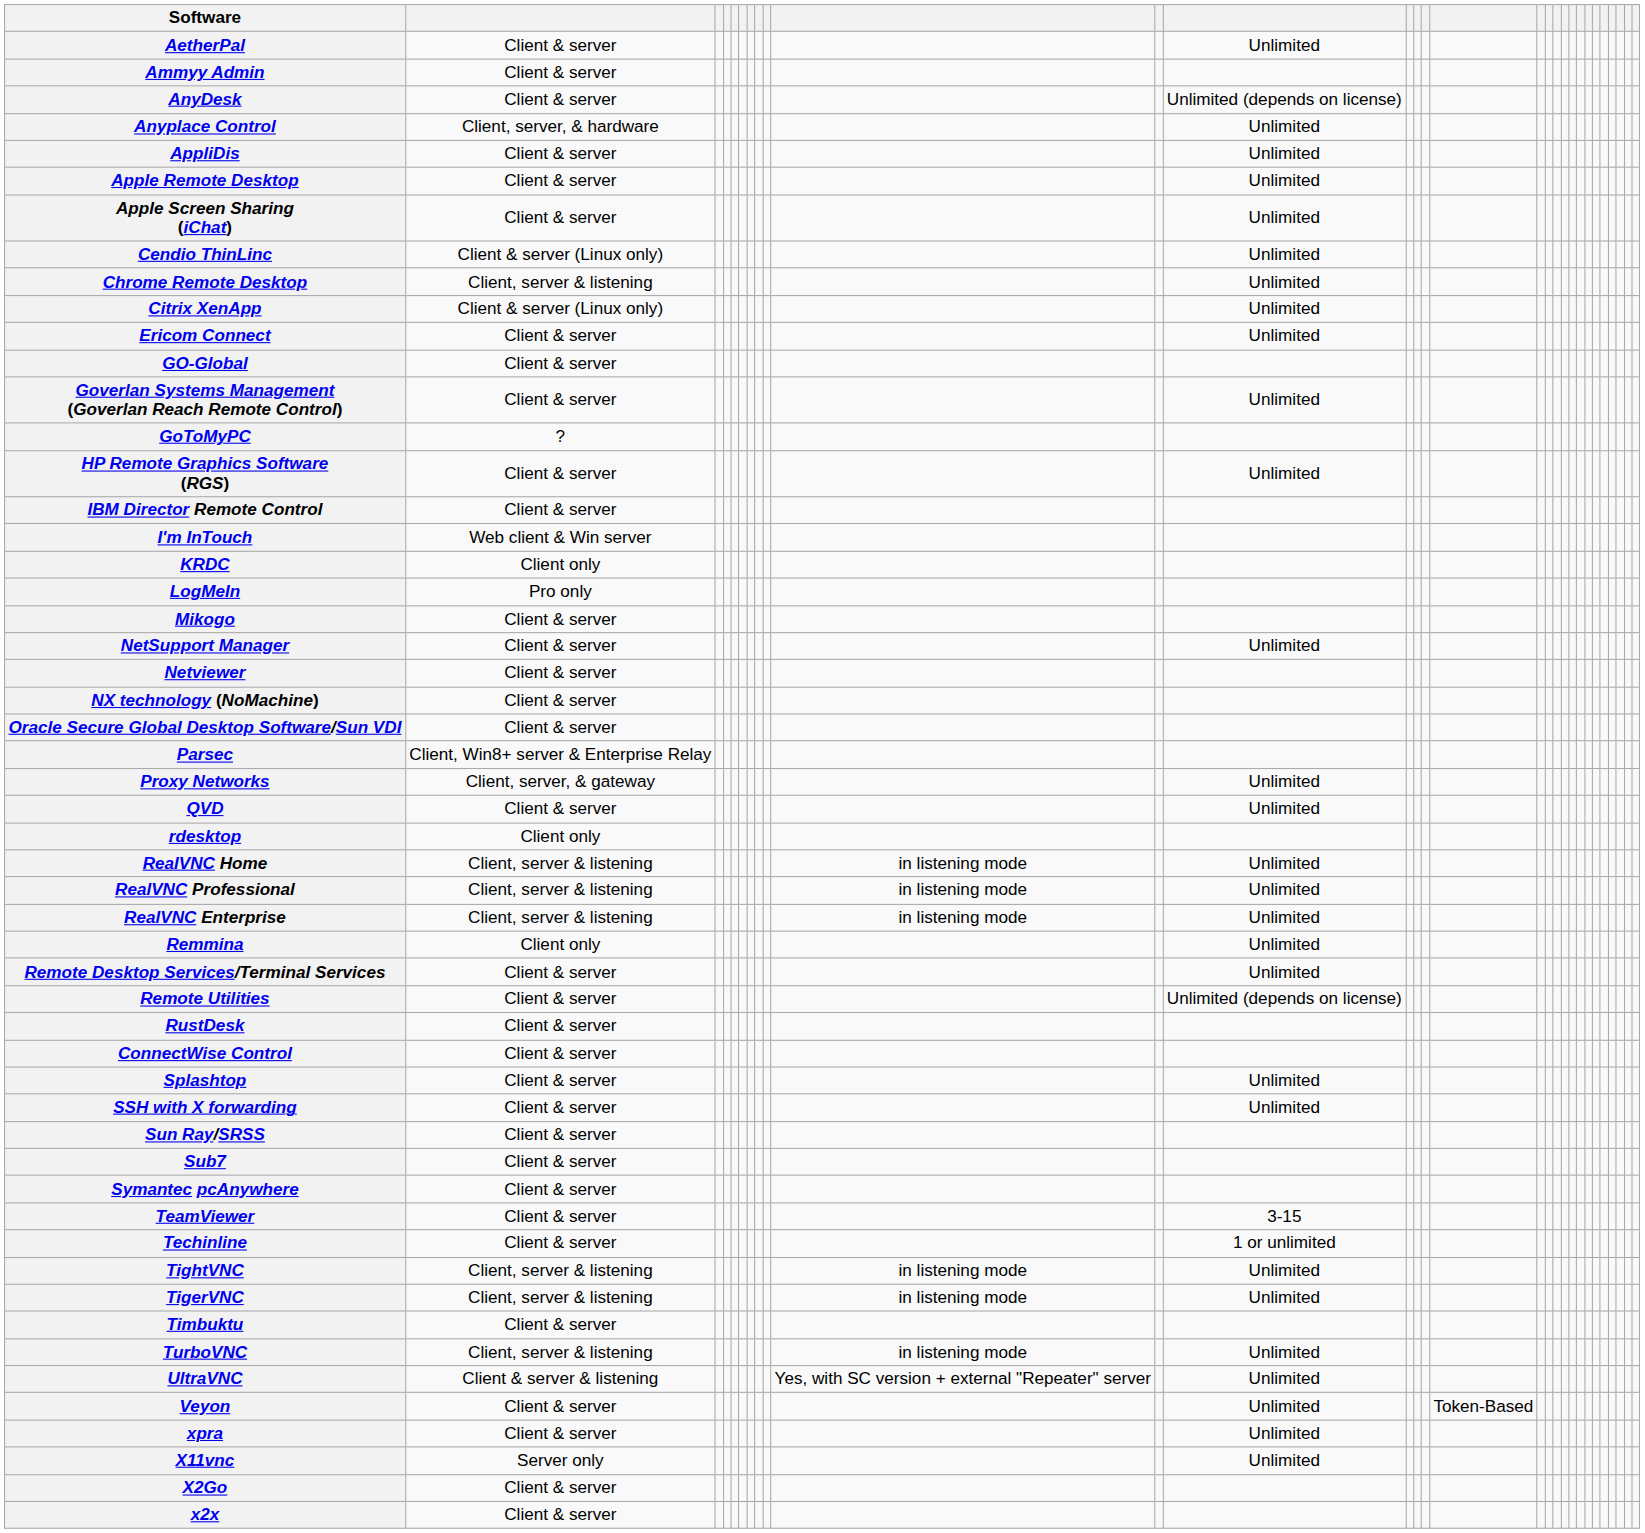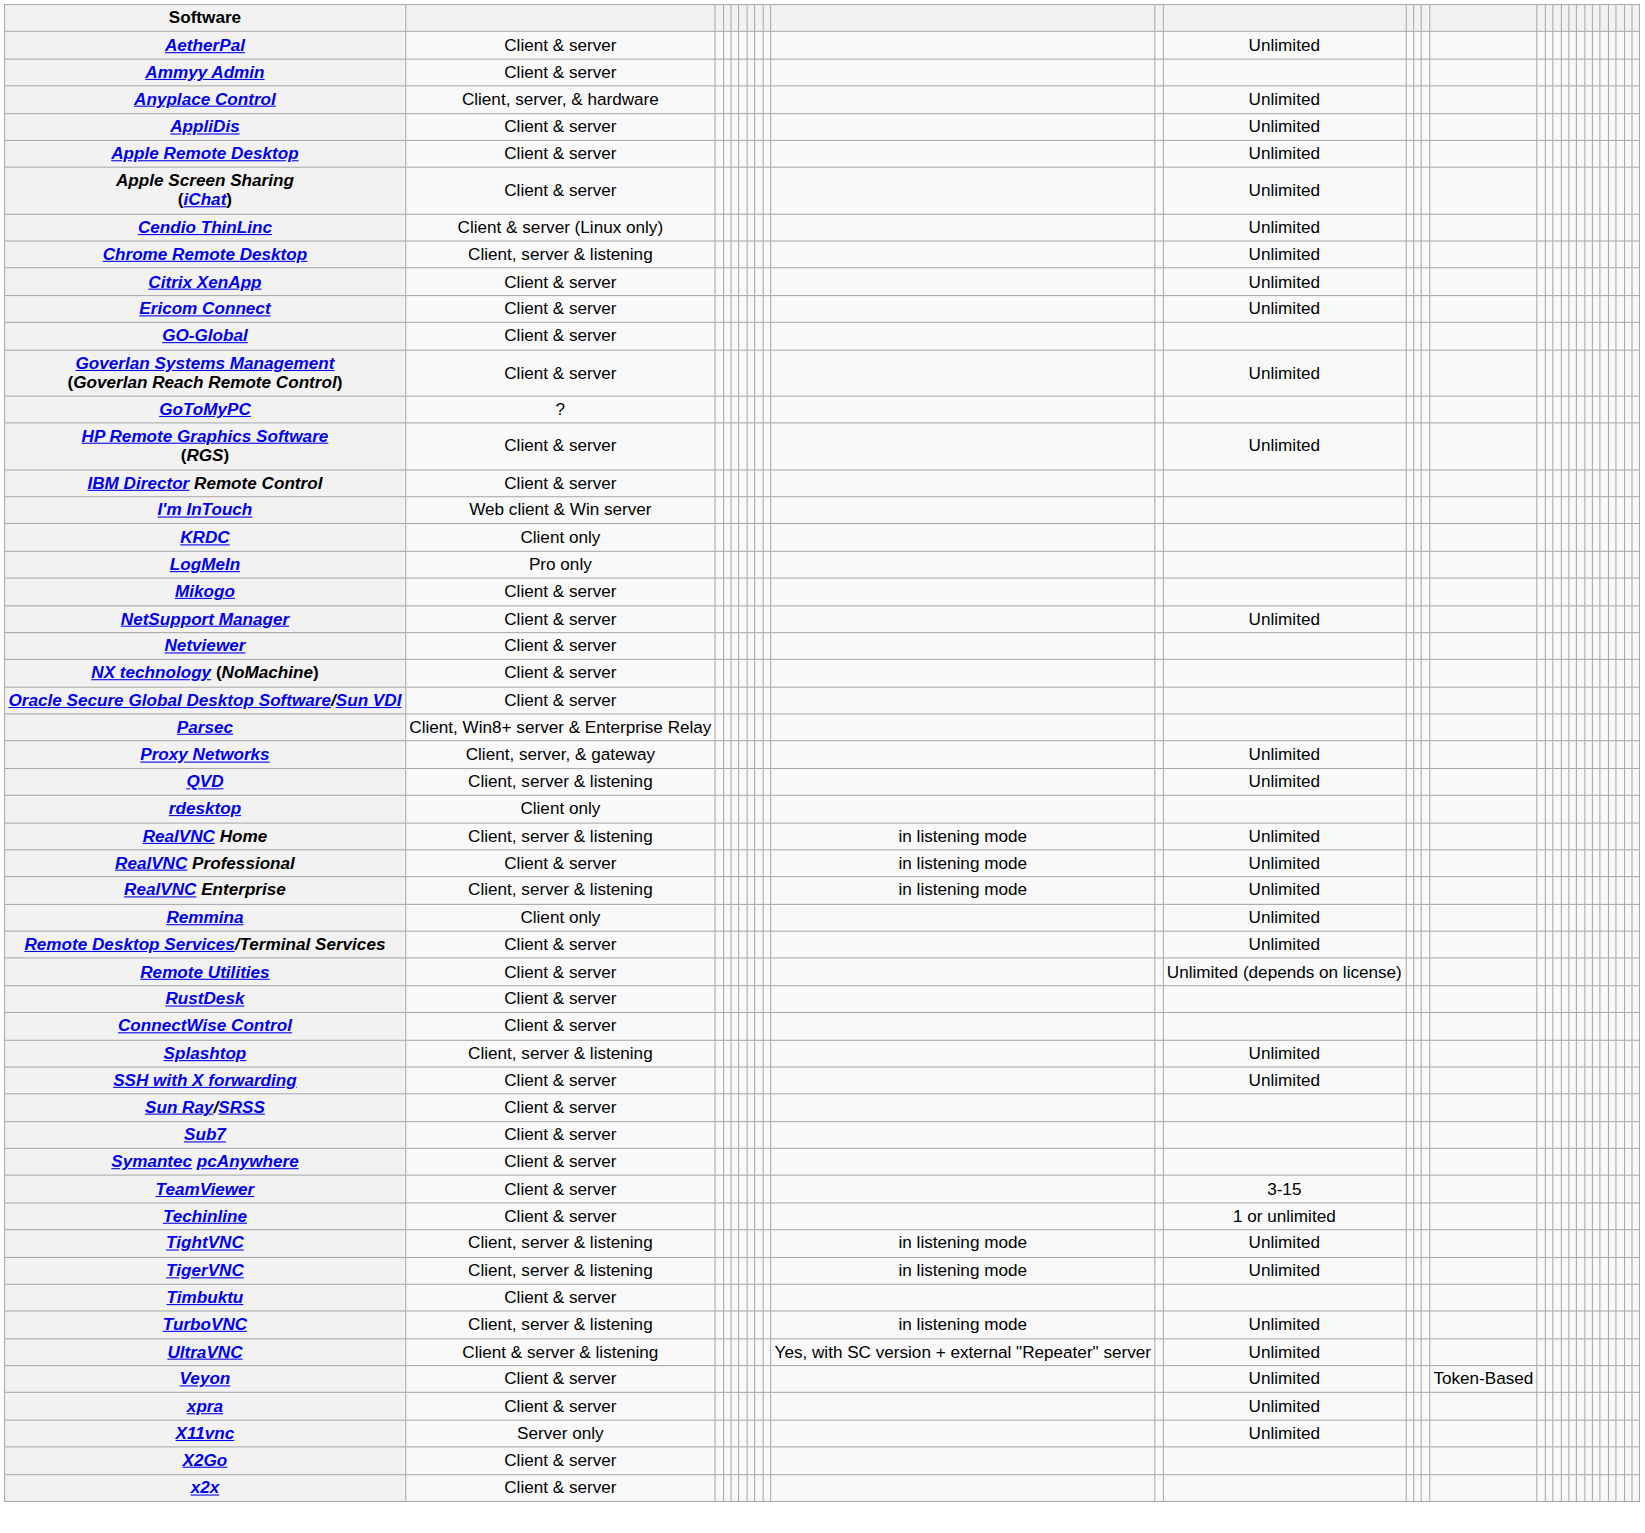- row: AnyDesk | Client & server | Unlimited (depends on license)
Citrix XenApp | column 2: Client & server (Linux only) -> Client & server
QVD | column 2: Client & server -> Client, server & listening
RealVNC Professional | column 2: Client, server & listening -> Client & server
Splashtop | column 2: Client & server -> Client, server & listening
